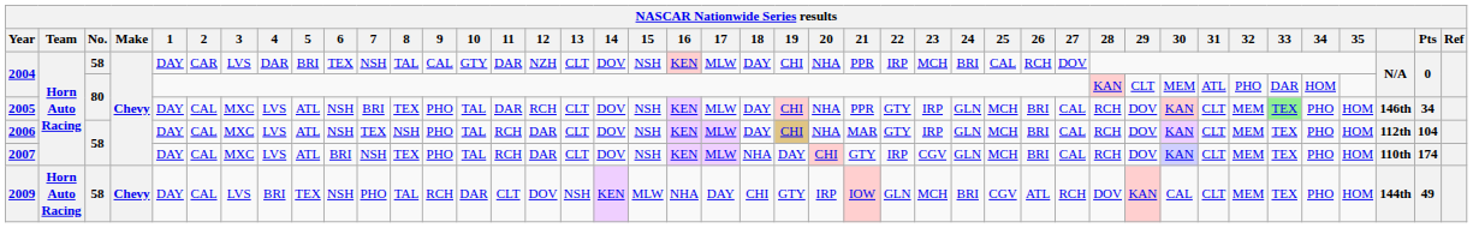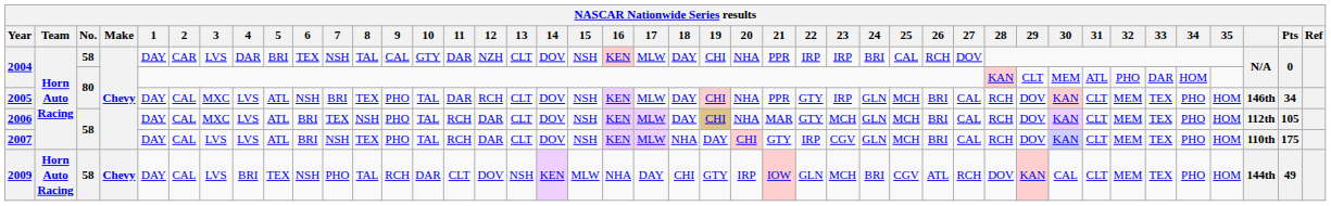2004 / 58 | 23: MCH -> IRP
2005 | 33: lightgreen background -> no background
2006 | 6: NSH -> BRI
2006 | 23: IRP -> MCH
2006 | Pts: 104 -> 105
2007 | 3: MXC -> LVS
2007 | Pts: 174 -> 175
